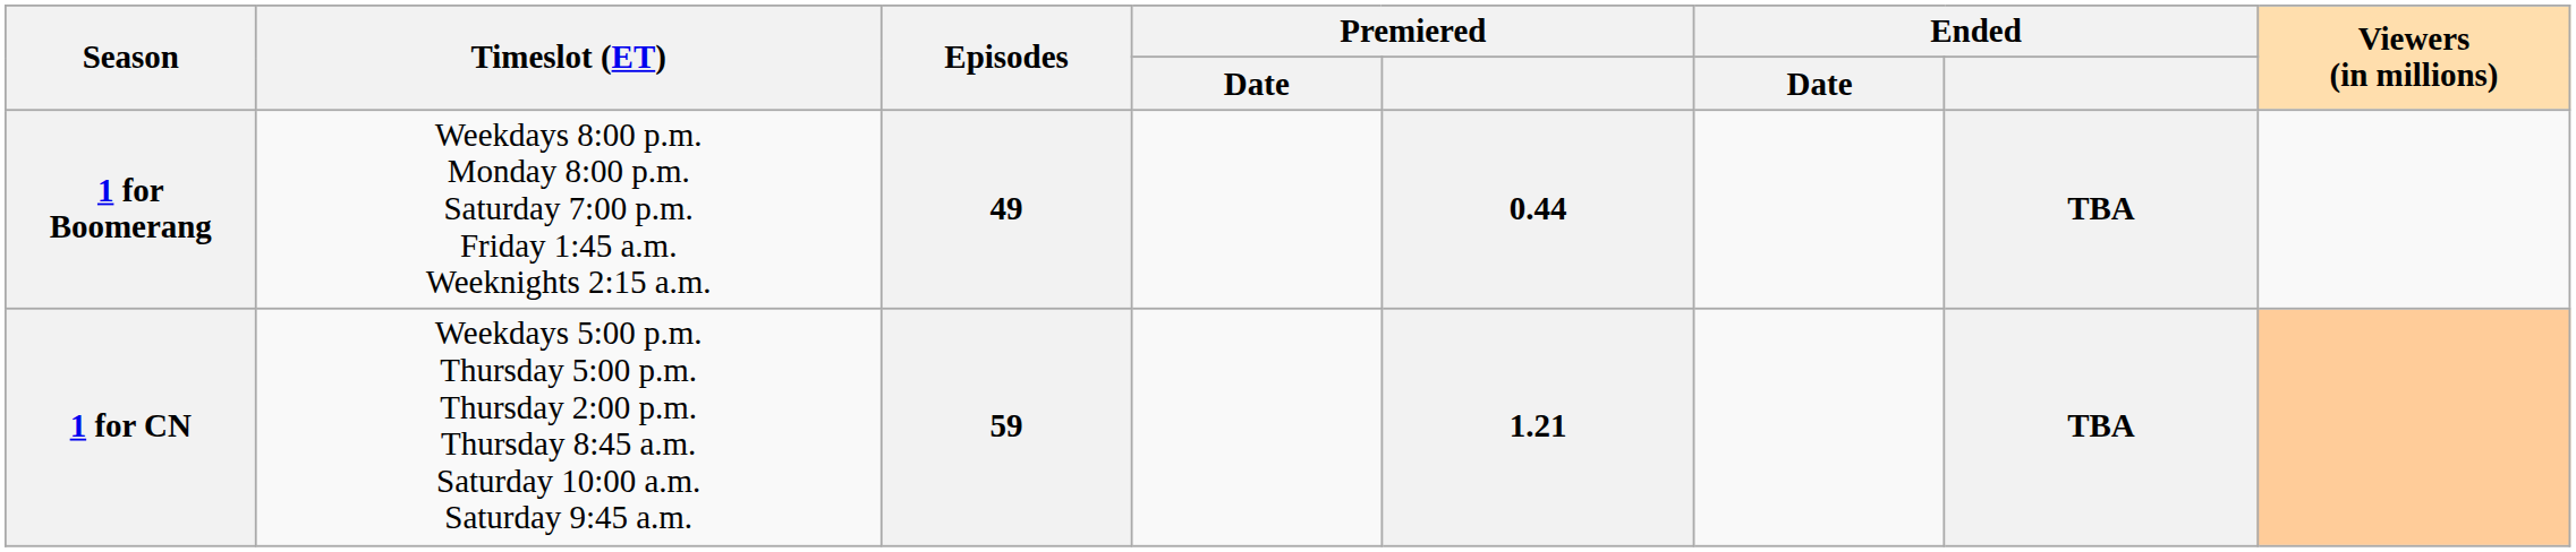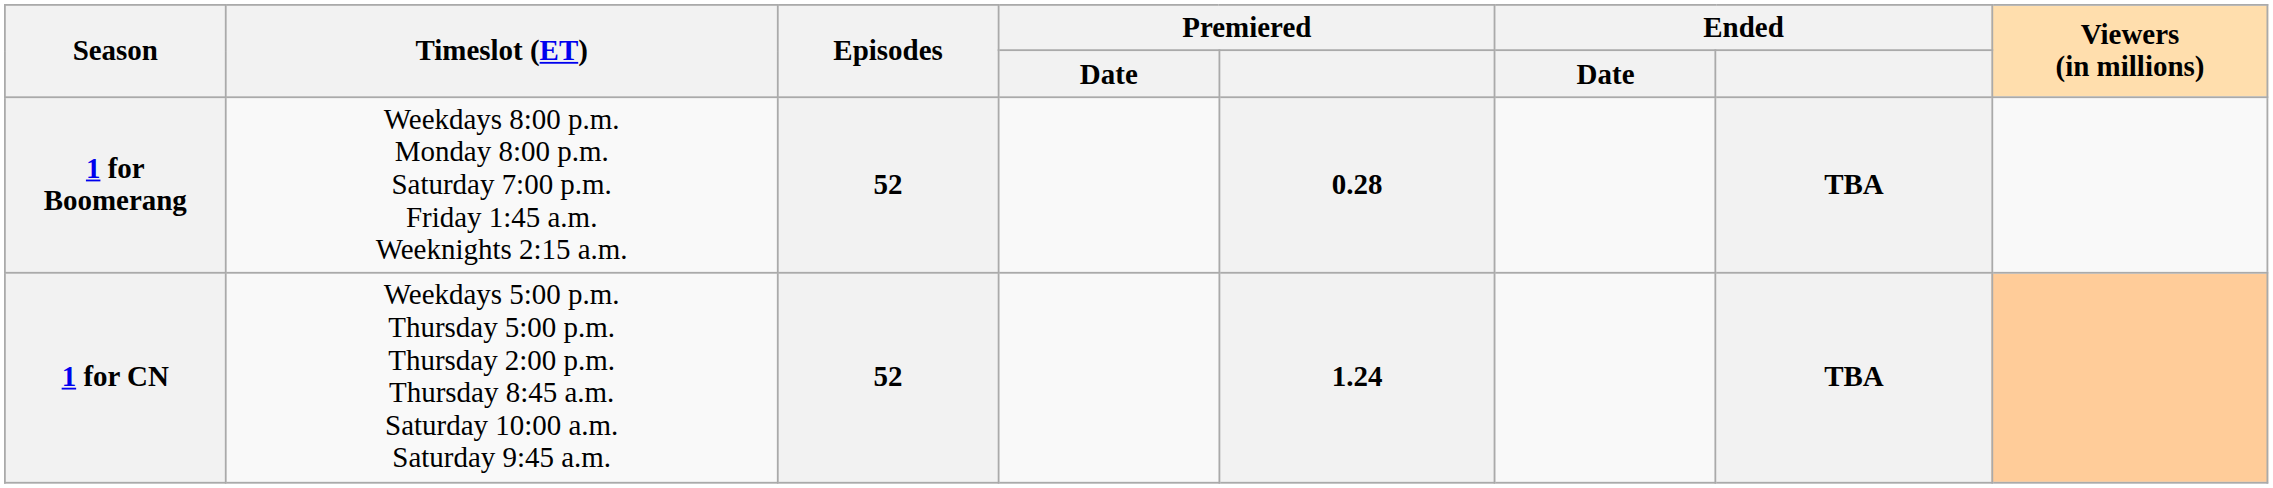1 for Boomerang | Episodes: 49 -> 52
1 for Boomerang | Premiered: 0.44 -> 0.28
1 for CN | Episodes: 59 -> 52
1 for CN | Premiered: 1.21 -> 1.24
